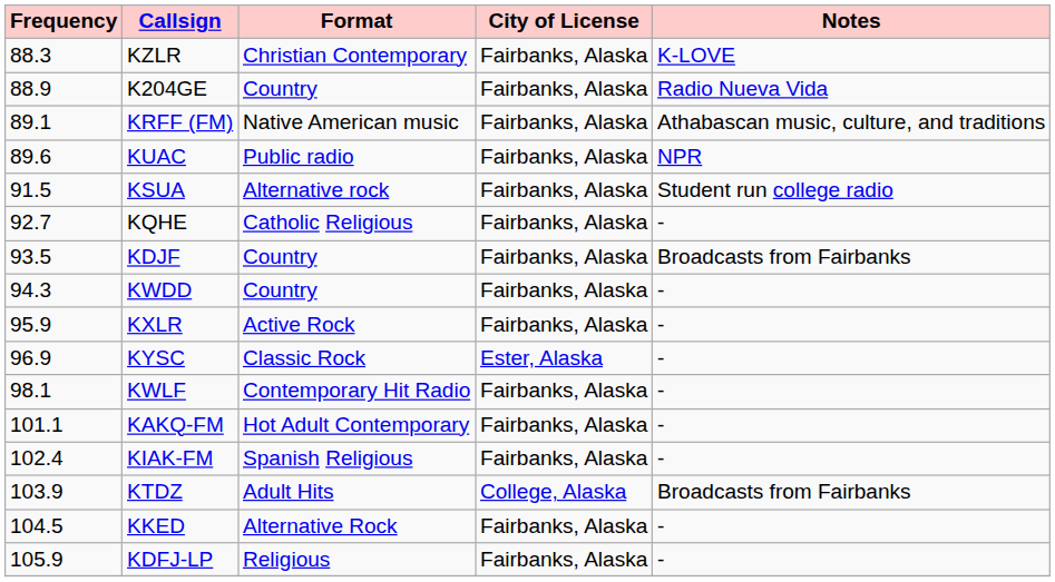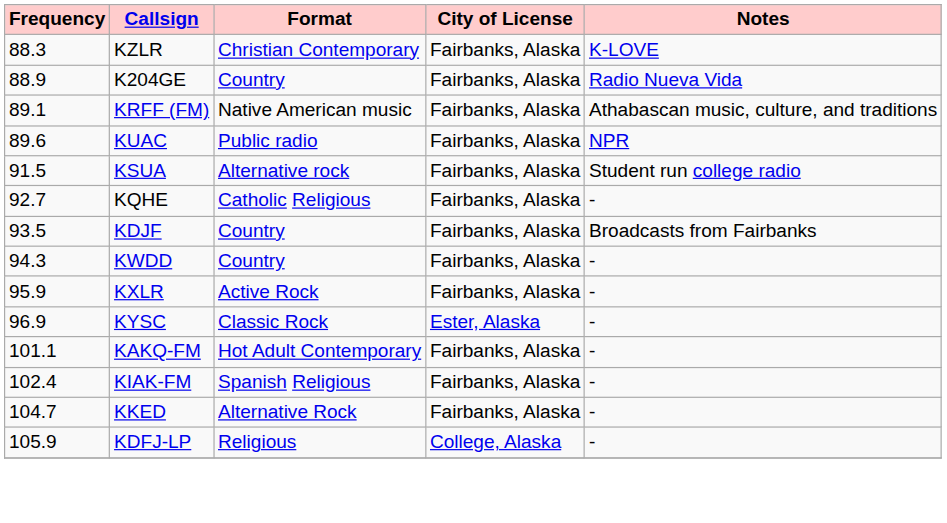- row: 98.1 | KWLF | Contemporary Hit Radio | Fairbanks, Alaska | -
- row: 103.9 | KTDZ | Adult Hits | College, Alaska | Broadcasts from Fairbanks
KKED | Frequency: 104.5 -> 104.7
KDFJ-LP | City of License: Fairbanks, Alaska -> College, Alaska
